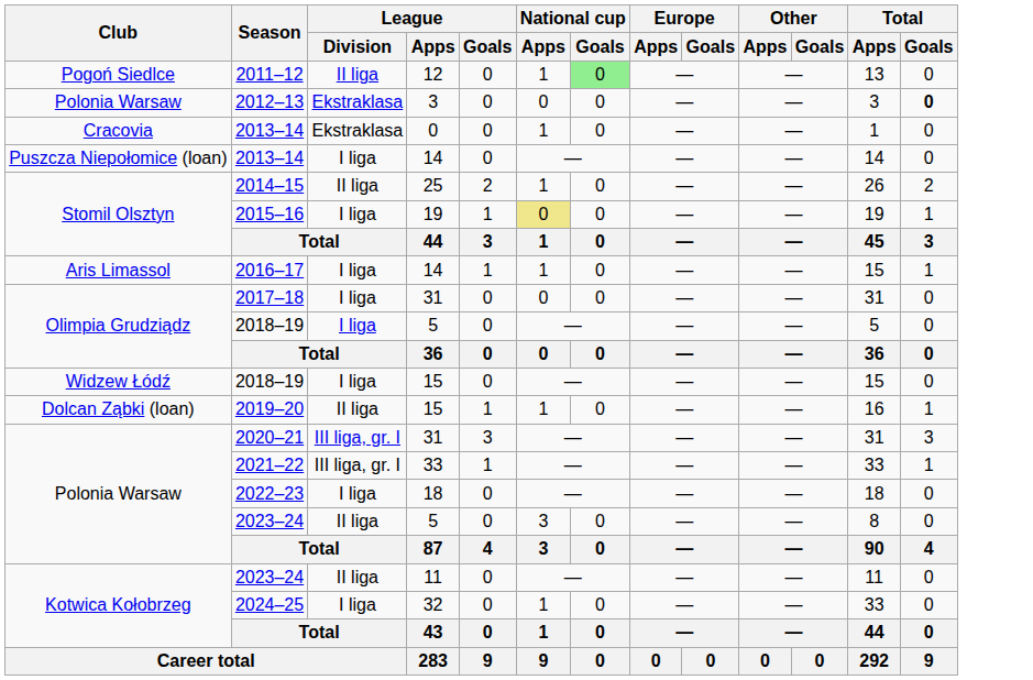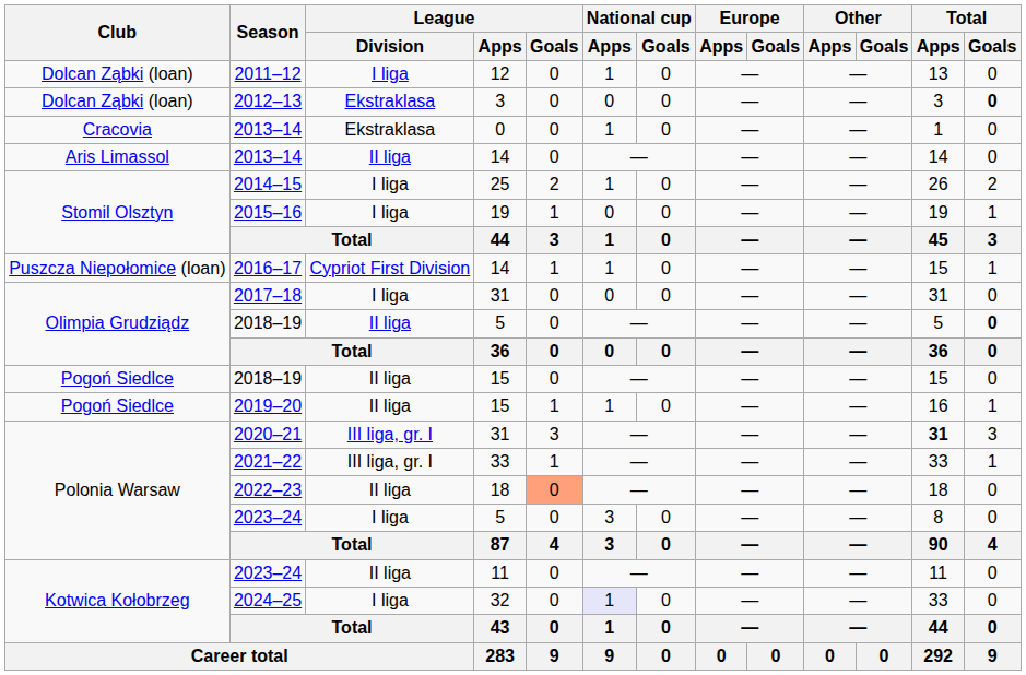2011–12 | Club: Pogoń Siedlce -> Dolcan Ząbki (loan)
2011–12 | League / Division: II liga -> I liga
2011–12 | National cup / Goals: lightgreen background -> no background
2012–13 | Club: Polonia Warsaw -> Dolcan Ząbki (loan)
2013–14 / 14 | Club: Puszcza Niepołomice (loan) -> Aris Limassol
2013–14 / 14 | League / Division: I liga -> II liga
2014–15 | League / Division: II liga -> I liga
2015–16 | National cup / Apps: khaki background -> no background
2016–17 | Club: Aris Limassol -> Puszcza Niepołomice (loan)
2016–17 | League / Division: I liga -> Cypriot First Division
2018–19 / 5 | League / Division: I liga -> II liga
2018–19 / 5 | Total / Goals: normal -> bold
2018–19 / 15 | Club: Widzew Łódź -> Pogoń Siedlce
2018–19 / 15 | League / Division: I liga -> II liga
2019–20 | Club: Dolcan Ząbki (loan) -> Pogoń Siedlce
2020–21 | Total / Apps: normal -> bold
2022–23 | League / Division: I liga -> II liga
2022–23 | League / Goals: no background -> lightsalmon background
2023–24 / 5 | League / Division: II liga -> I liga
2024–25 | National cup / Apps: no background -> lavender background
